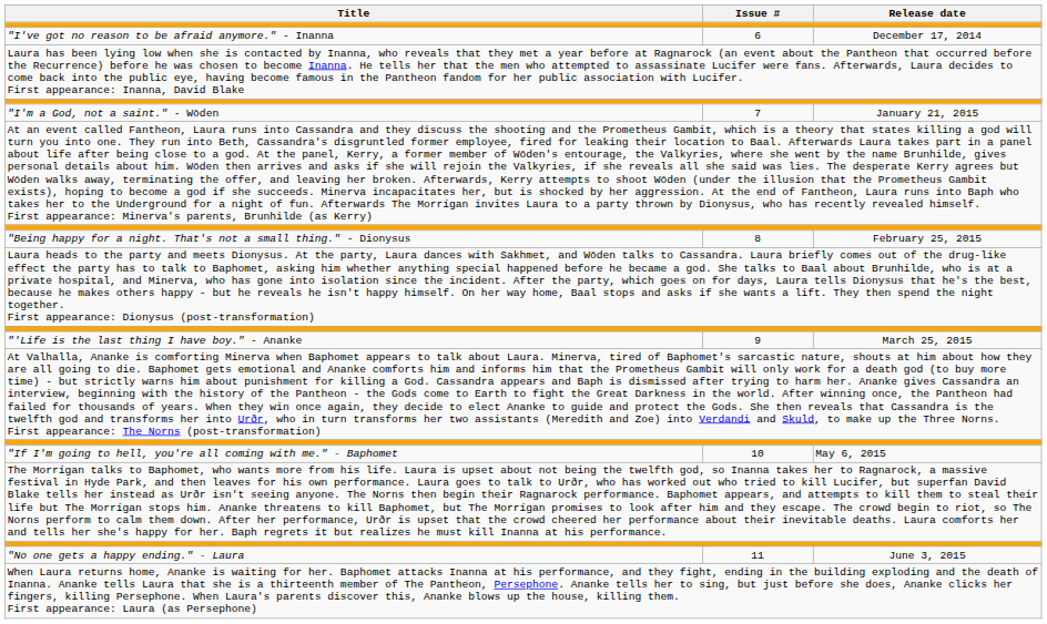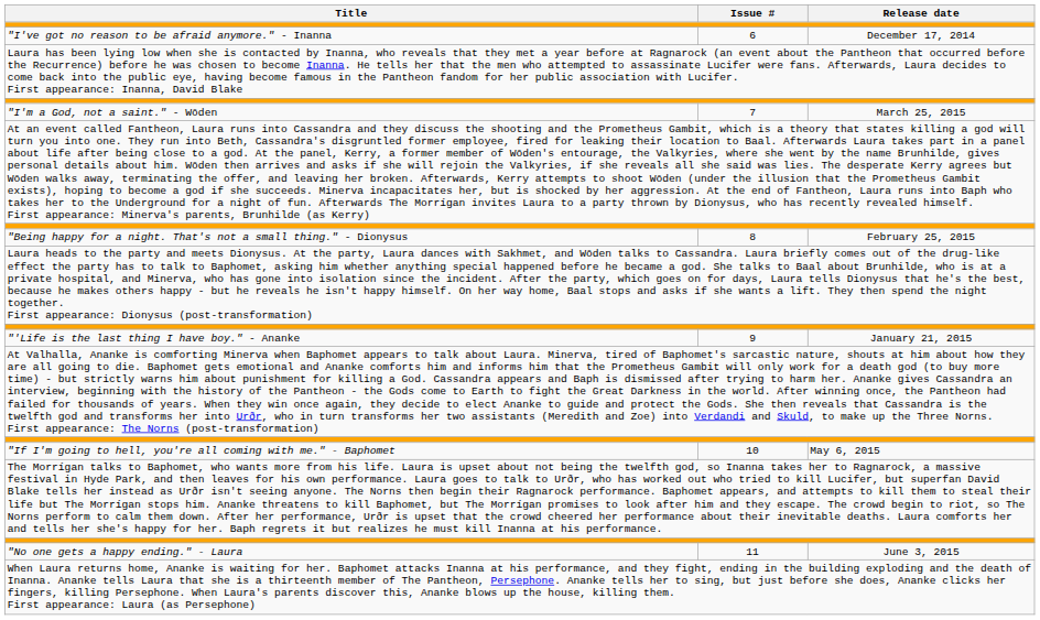"I'm a God, not a saint." - Wōden | Release date: January 21, 2015 -> March 25, 2015
"'Life is the last thing I have boy." - Ananke | Release date: March 25, 2015 -> January 21, 2015
